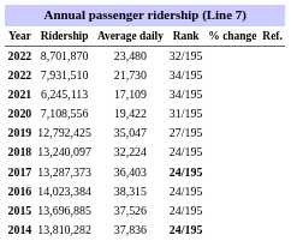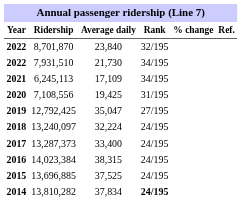8,701,870 | Average daily: 23,480 -> 23,840
7,108,556 | Average daily: 19,422 -> 19,425
13,287,373 | Average daily: 36,403 -> 33,400
13,287,373 | Rank: bold -> normal
13,696,885 | Average daily: 37,526 -> 37,525
13,810,282 | Average daily: 37,836 -> 37,834
